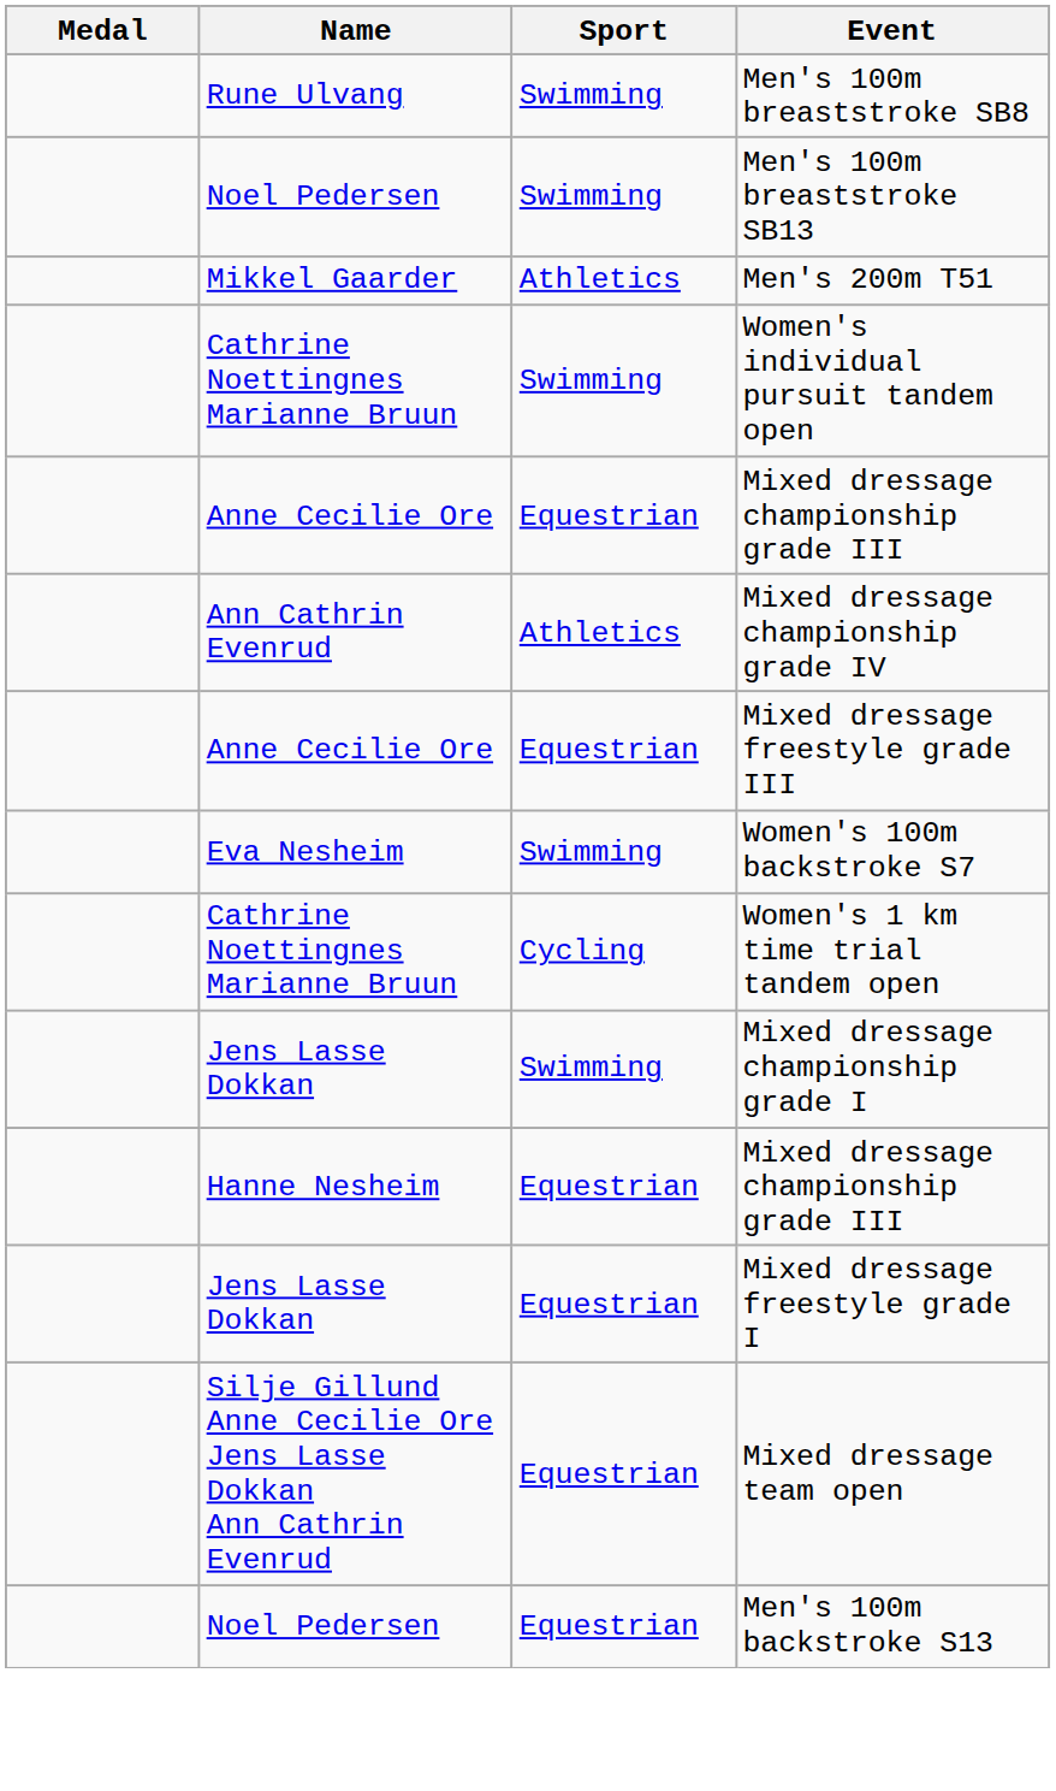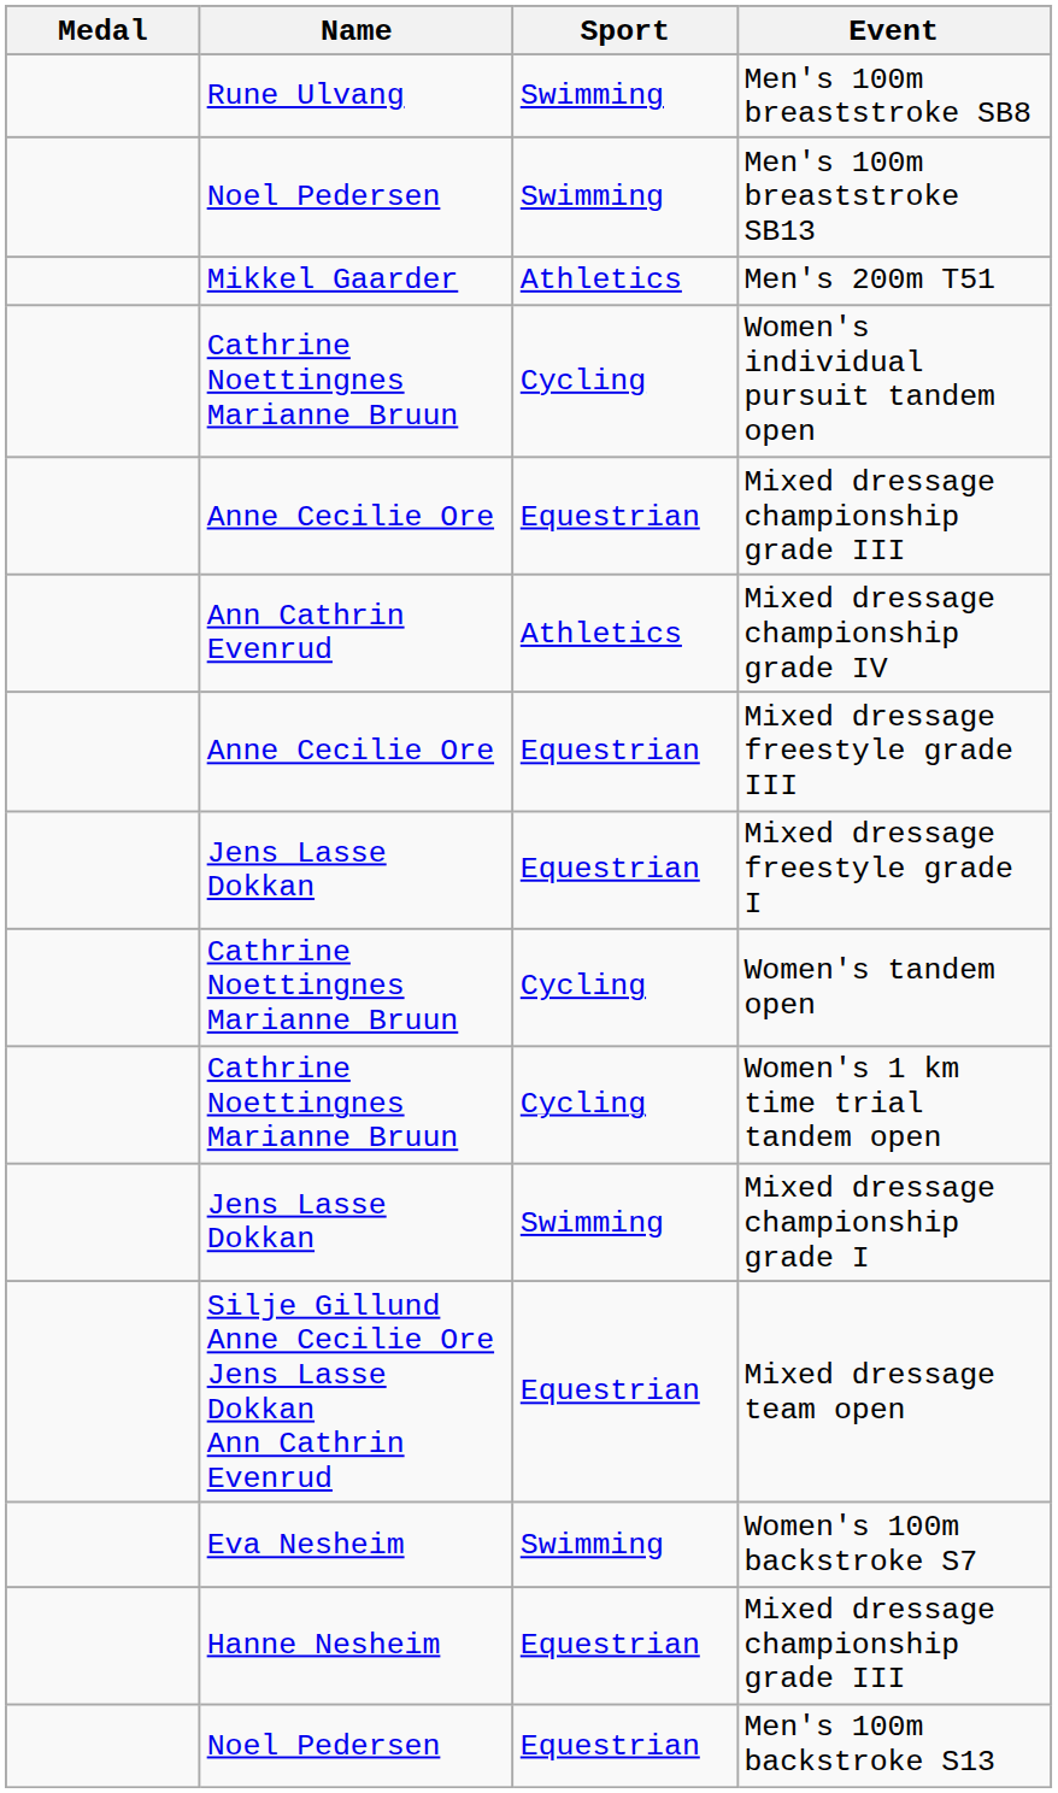Women's individual pursuit tandem open | Sport: Swimming -> Cycling
rows swapped: Women's 100m backstroke S7 <-> Mixed dressage freestyle grade I
+ row: Cathrine Noettingnes Marianne Bruun | Cycling | Women's tandem open
rows swapped: Hanne Nesheim / Mixed dressage championship grade III <-> Mixed dressage team open
